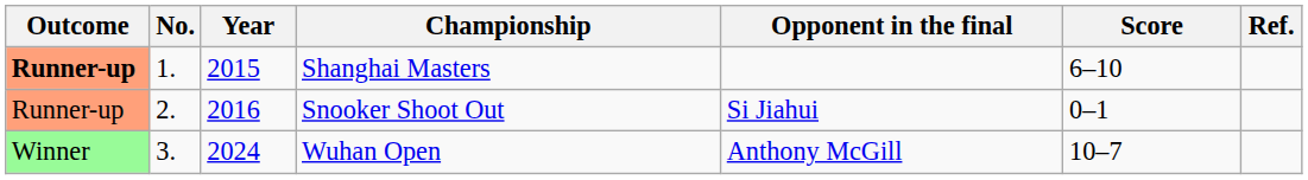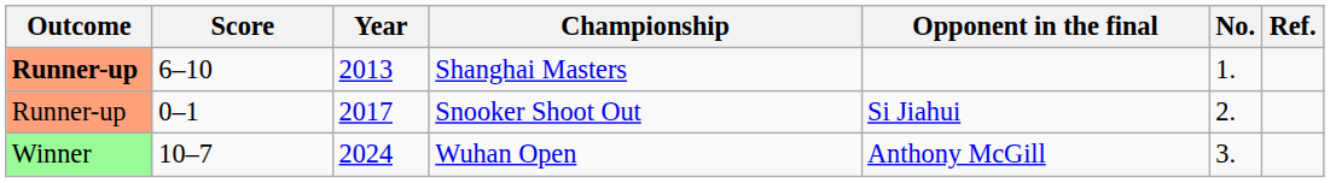columns swapped: No. <-> Score
Shanghai Masters | Year: 2015 -> 2013
Snooker Shoot Out | Year: 2016 -> 2017
